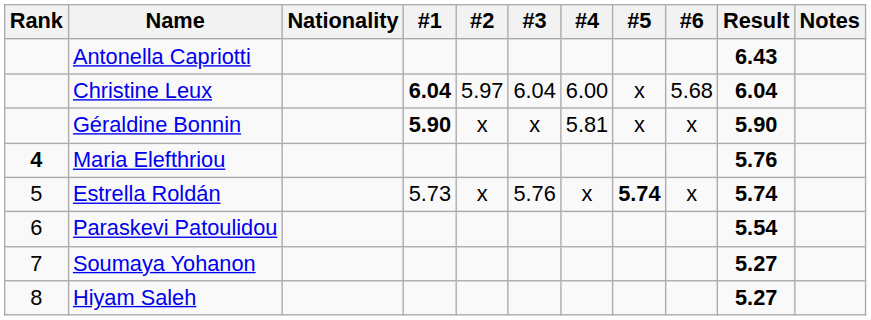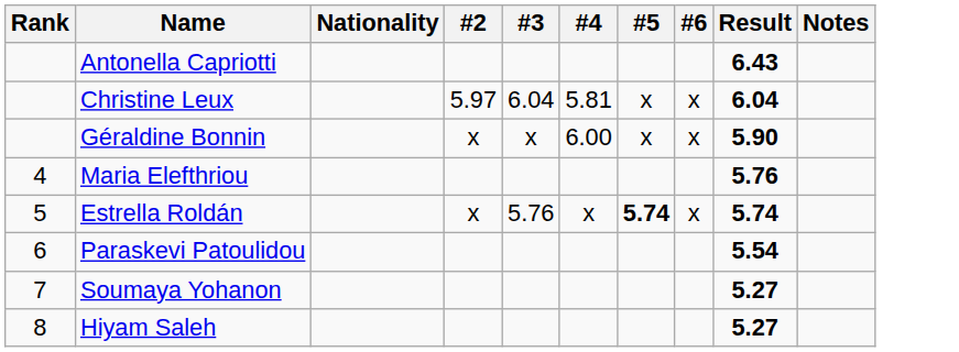- column: #1 | 6.04 | 5.90 | 5.73
Christine Leux | #4: 6.00 -> 5.81
Christine Leux | #6: 5.68 -> x
Géraldine Bonnin | #4: 5.81 -> 6.00
Maria Elefthriou | Rank: bold -> normal
